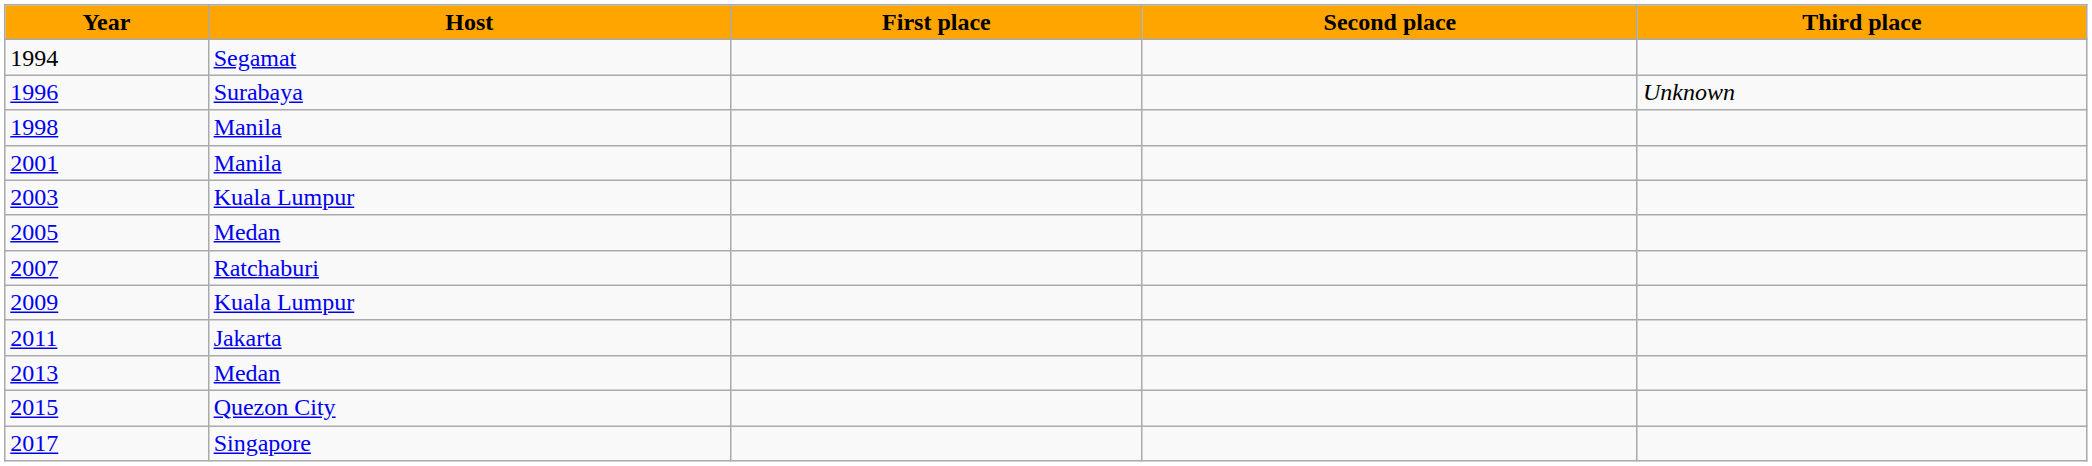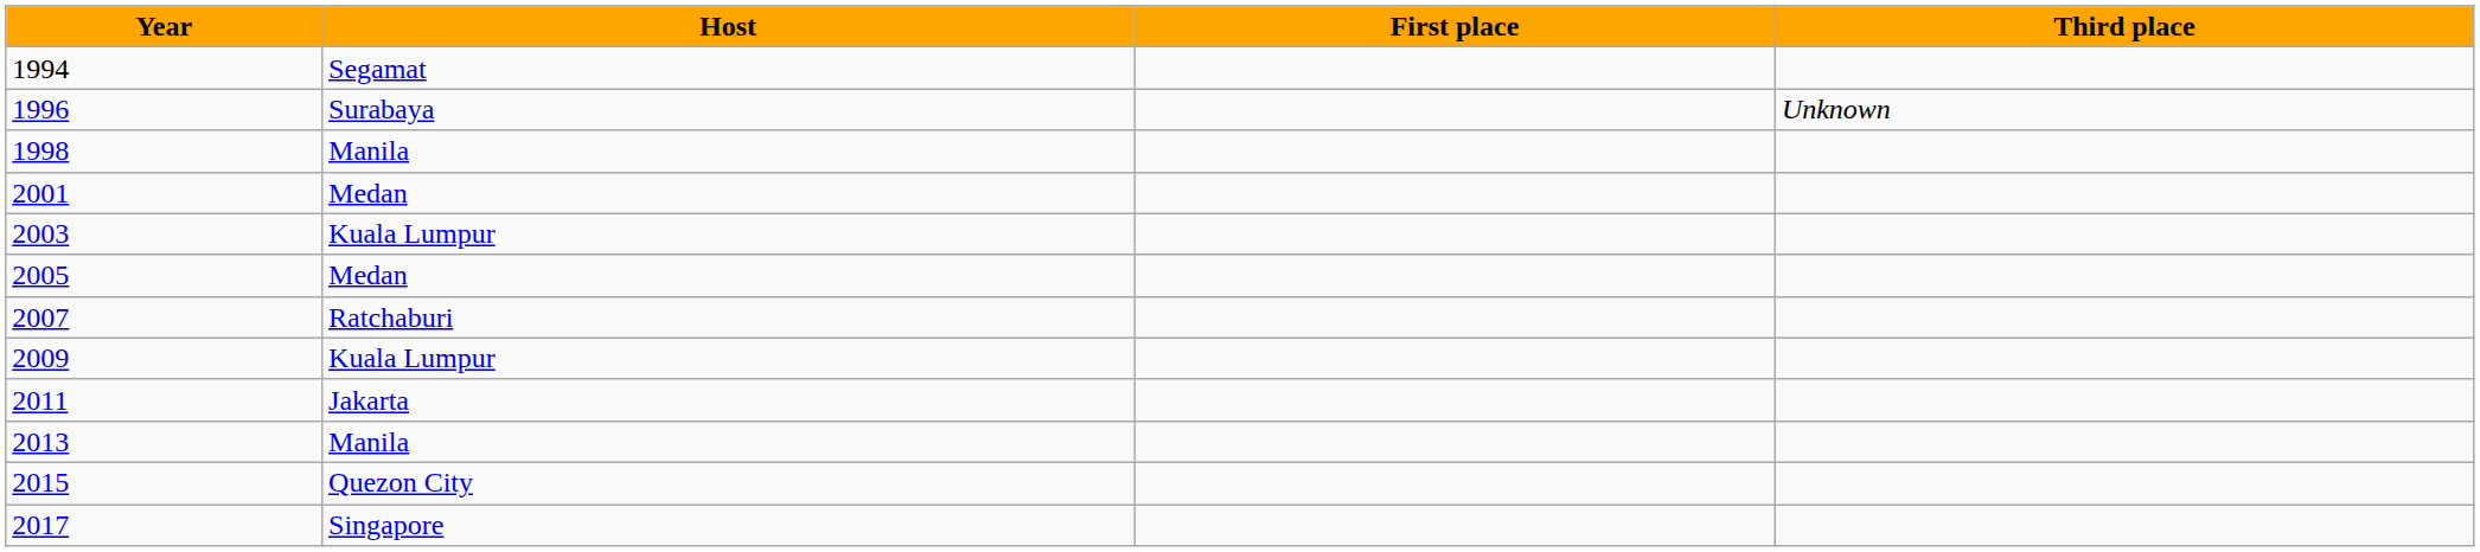- column: Second place
2001 | Host: Manila -> Medan
2013 | Host: Medan -> Manila
